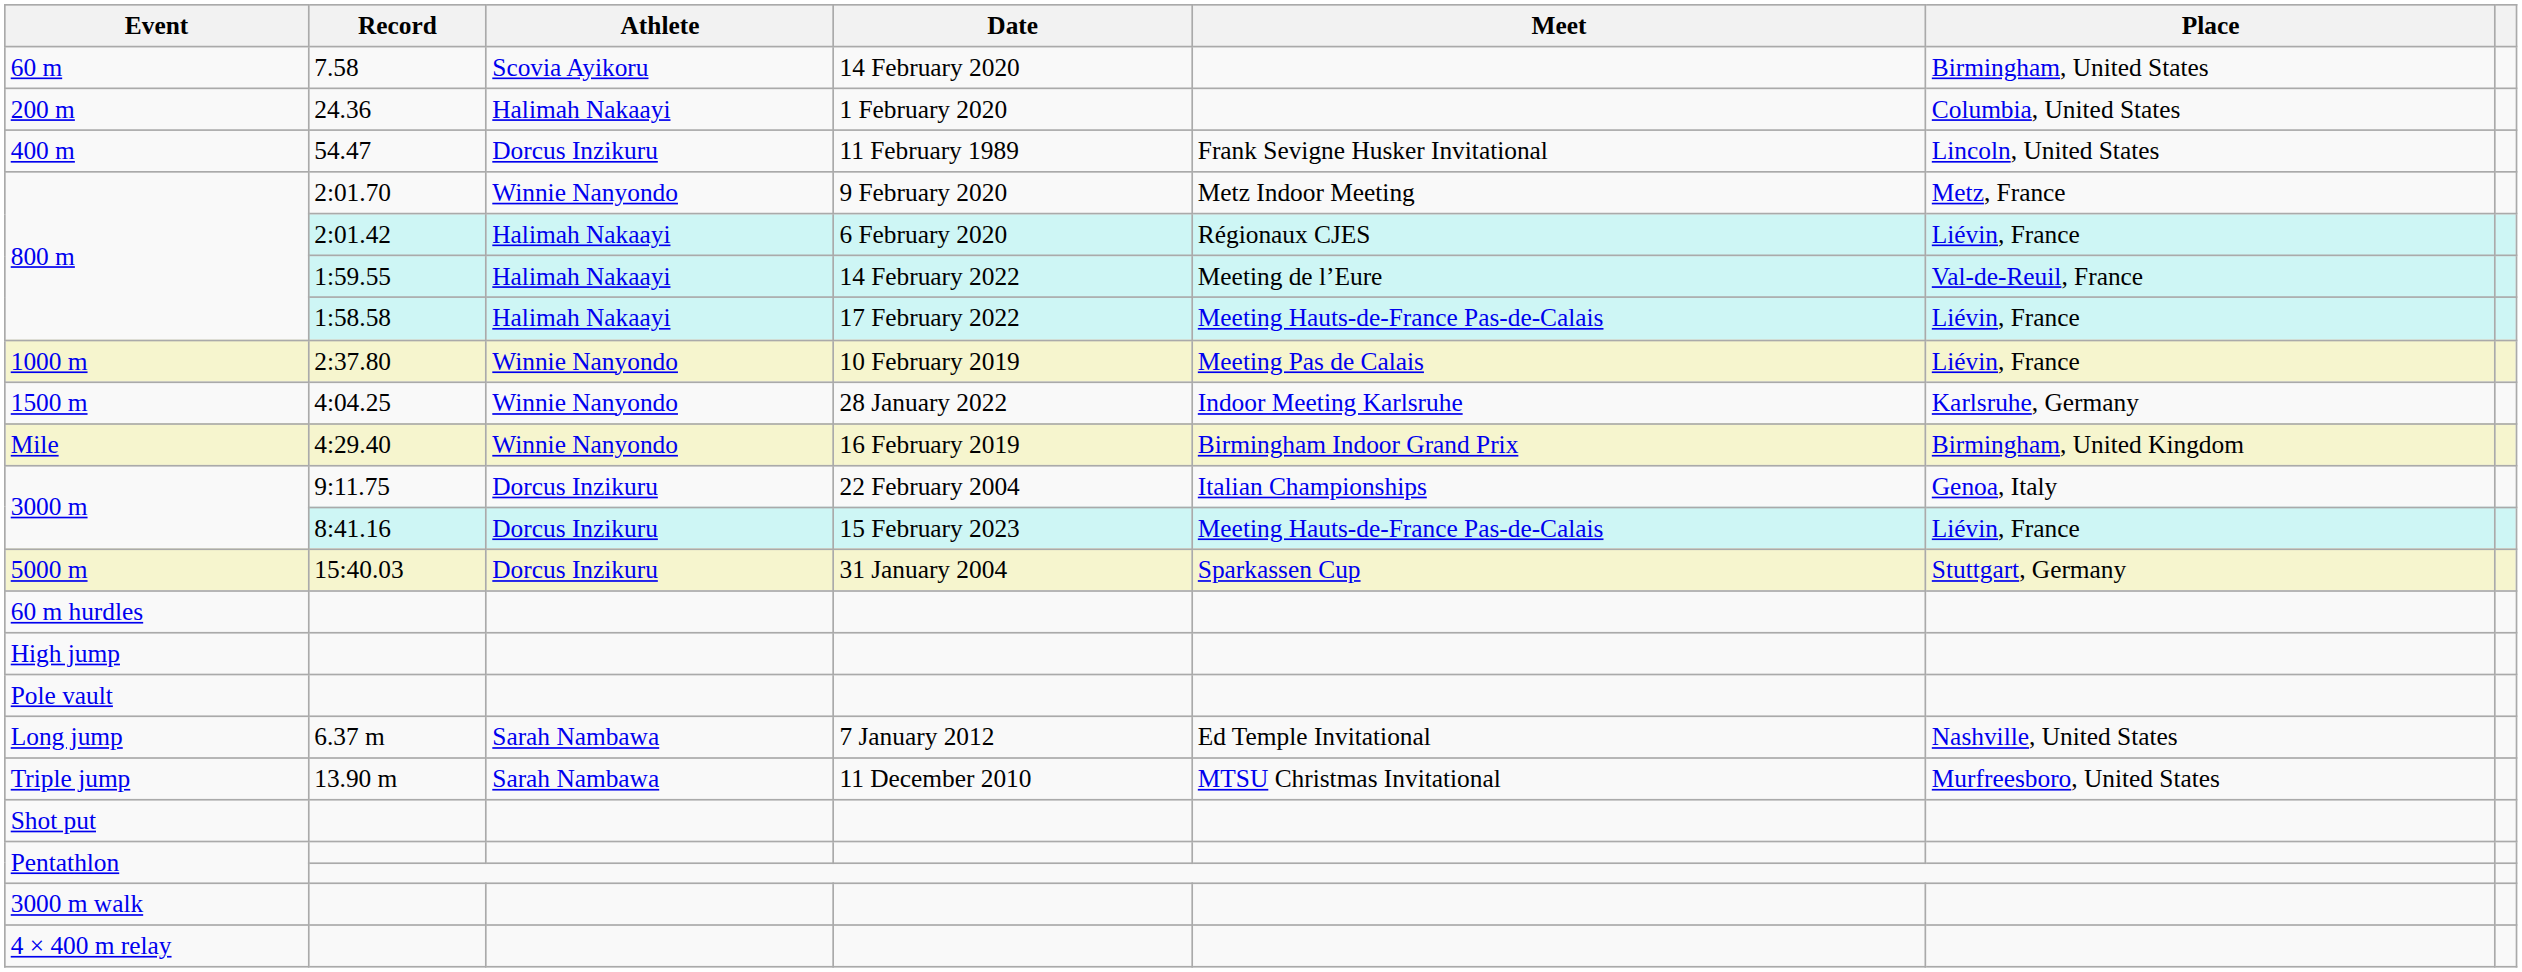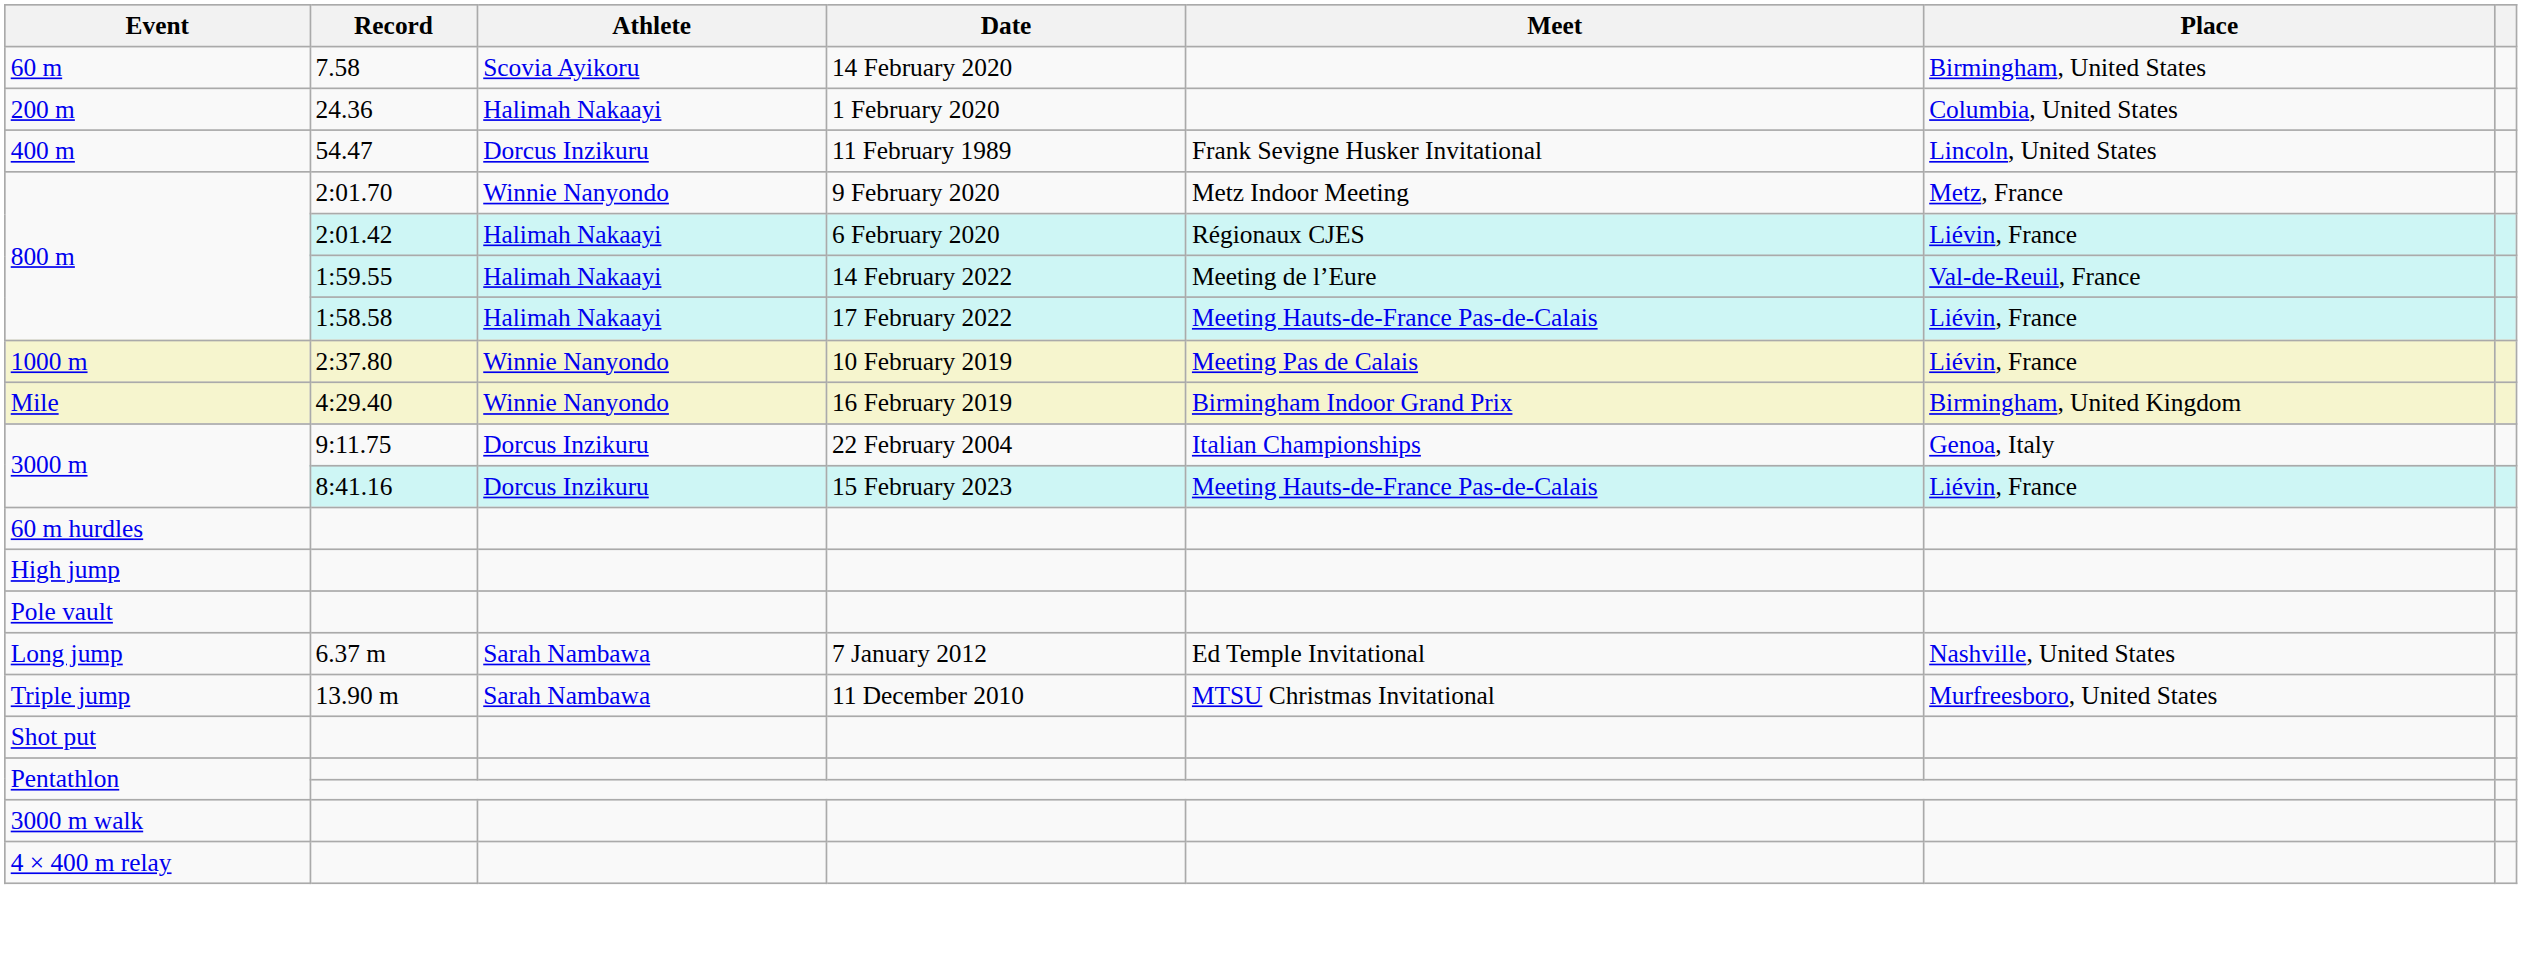- row: 1500 m | 4:04.25 | Winnie Nanyondo | 28 January 2022 | Indoor Meeting Karlsruhe | Karlsruhe, Germany
- row: 5000 m | 15:40.03 | Dorcus Inzikuru | 31 January 2004 | Sparkassen Cup | Stuttgart, Germany
